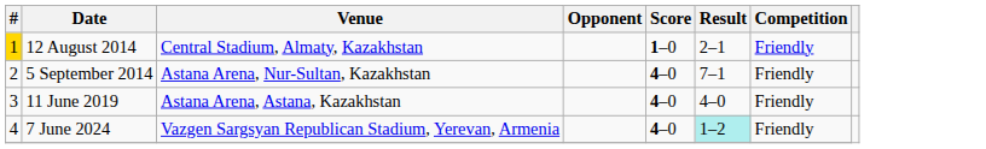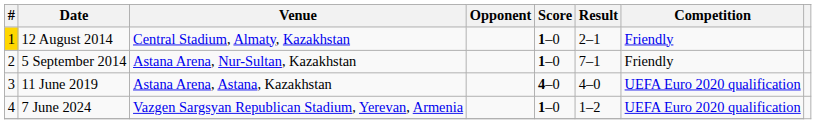5 September 2014 | Score: 4–0 -> 1–0
11 June 2019 | Competition: Friendly -> UEFA Euro 2020 qualification
7 June 2024 | Score: 4–0 -> 1–0
7 June 2024 | Result: paleturquoise background -> no background
7 June 2024 | Competition: Friendly -> UEFA Euro 2020 qualification
